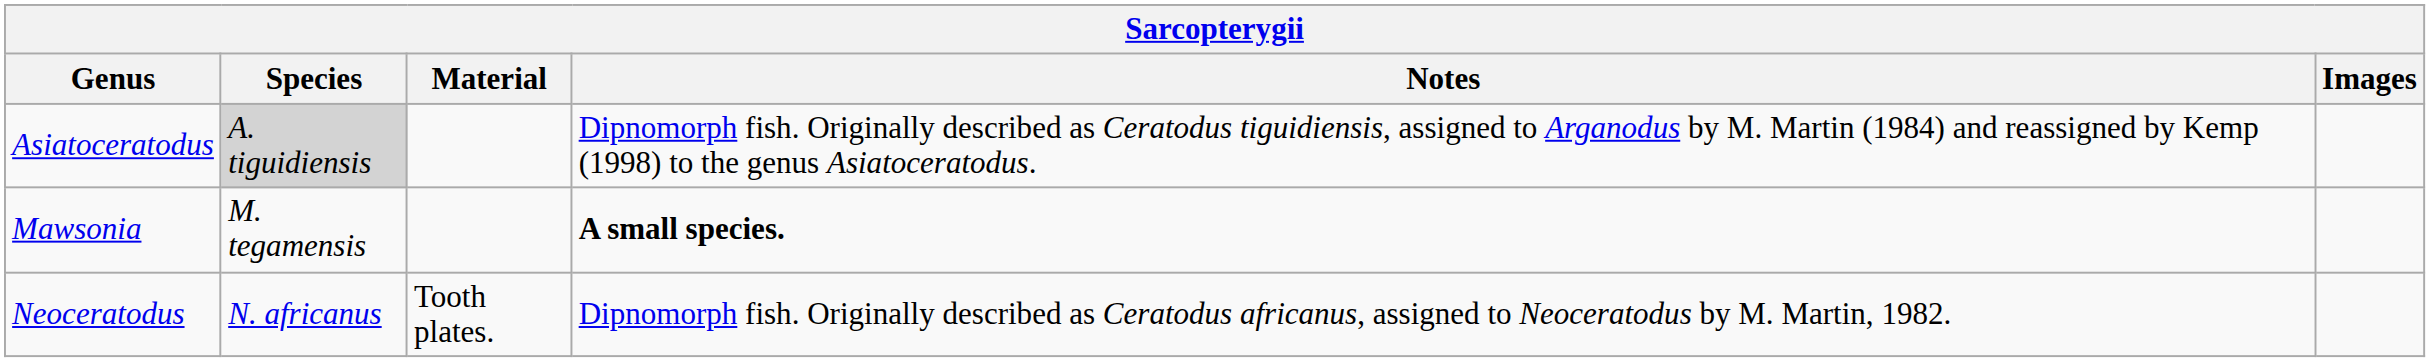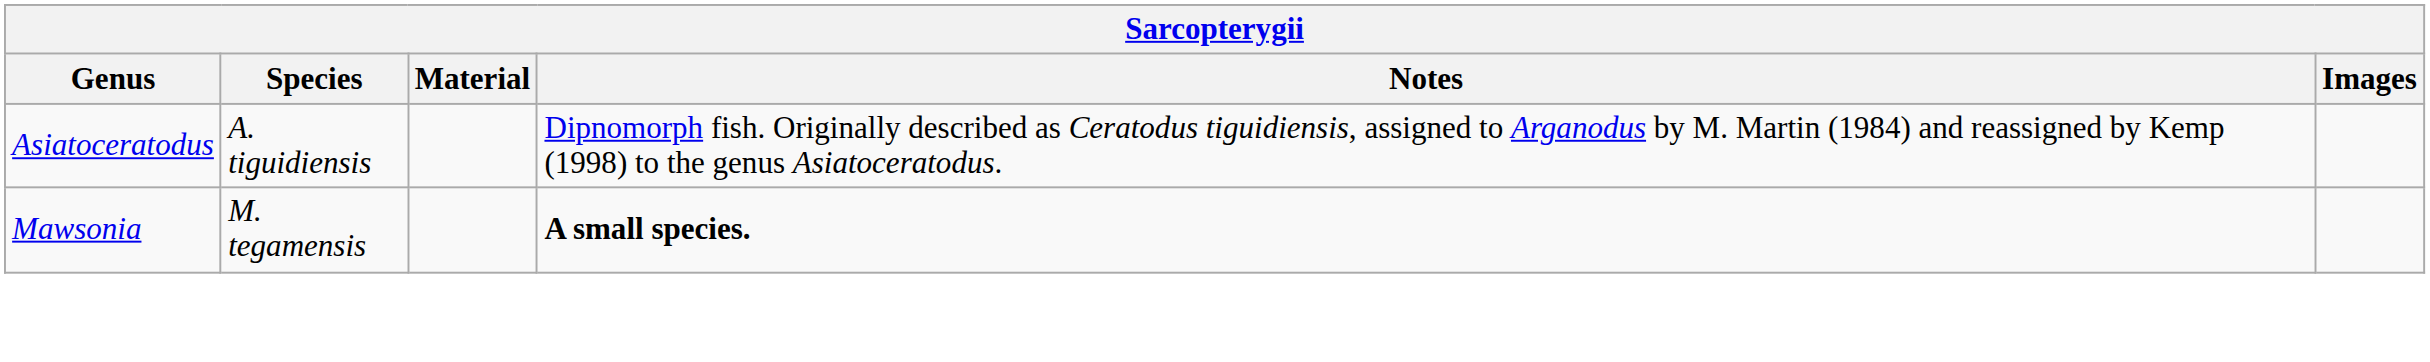Asiatoceratodus | Species: lightgrey background -> no background
- row: Neoceratodus | N. africanus | Tooth plates. | Dipnomorph fish. Originally described as Ceratodus africanus, assigned to Neoceratodus by M. Martin, 1982.
